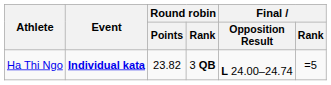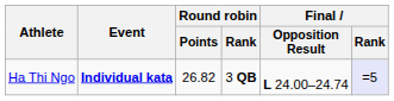Ha Thi Ngo | Round robin / Points: 23.82 -> 26.82
Ha Thi Ngo | Final / Rank: no background -> lavender background
